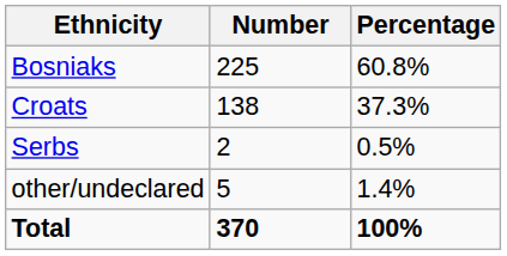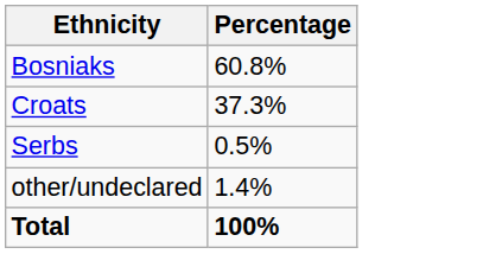- column: Number | 225 | 138 | 2 | 5 | 370
